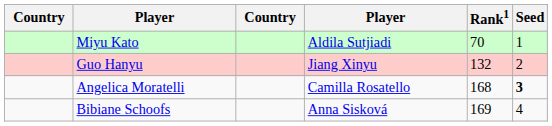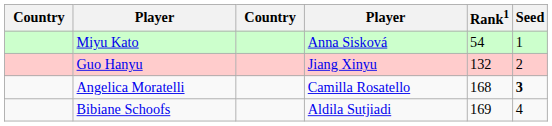Miyu Kato | column 4: Aldila Sutjiadi -> Anna Sisková
Miyu Kato | Rank1: 70 -> 54
Bibiane Schoofs | column 4: Anna Sisková -> Aldila Sutjiadi
